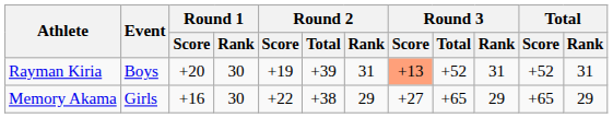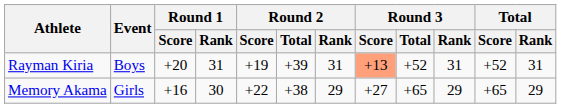Rayman Kiria | Round 1 / Rank: 30 -> 31
